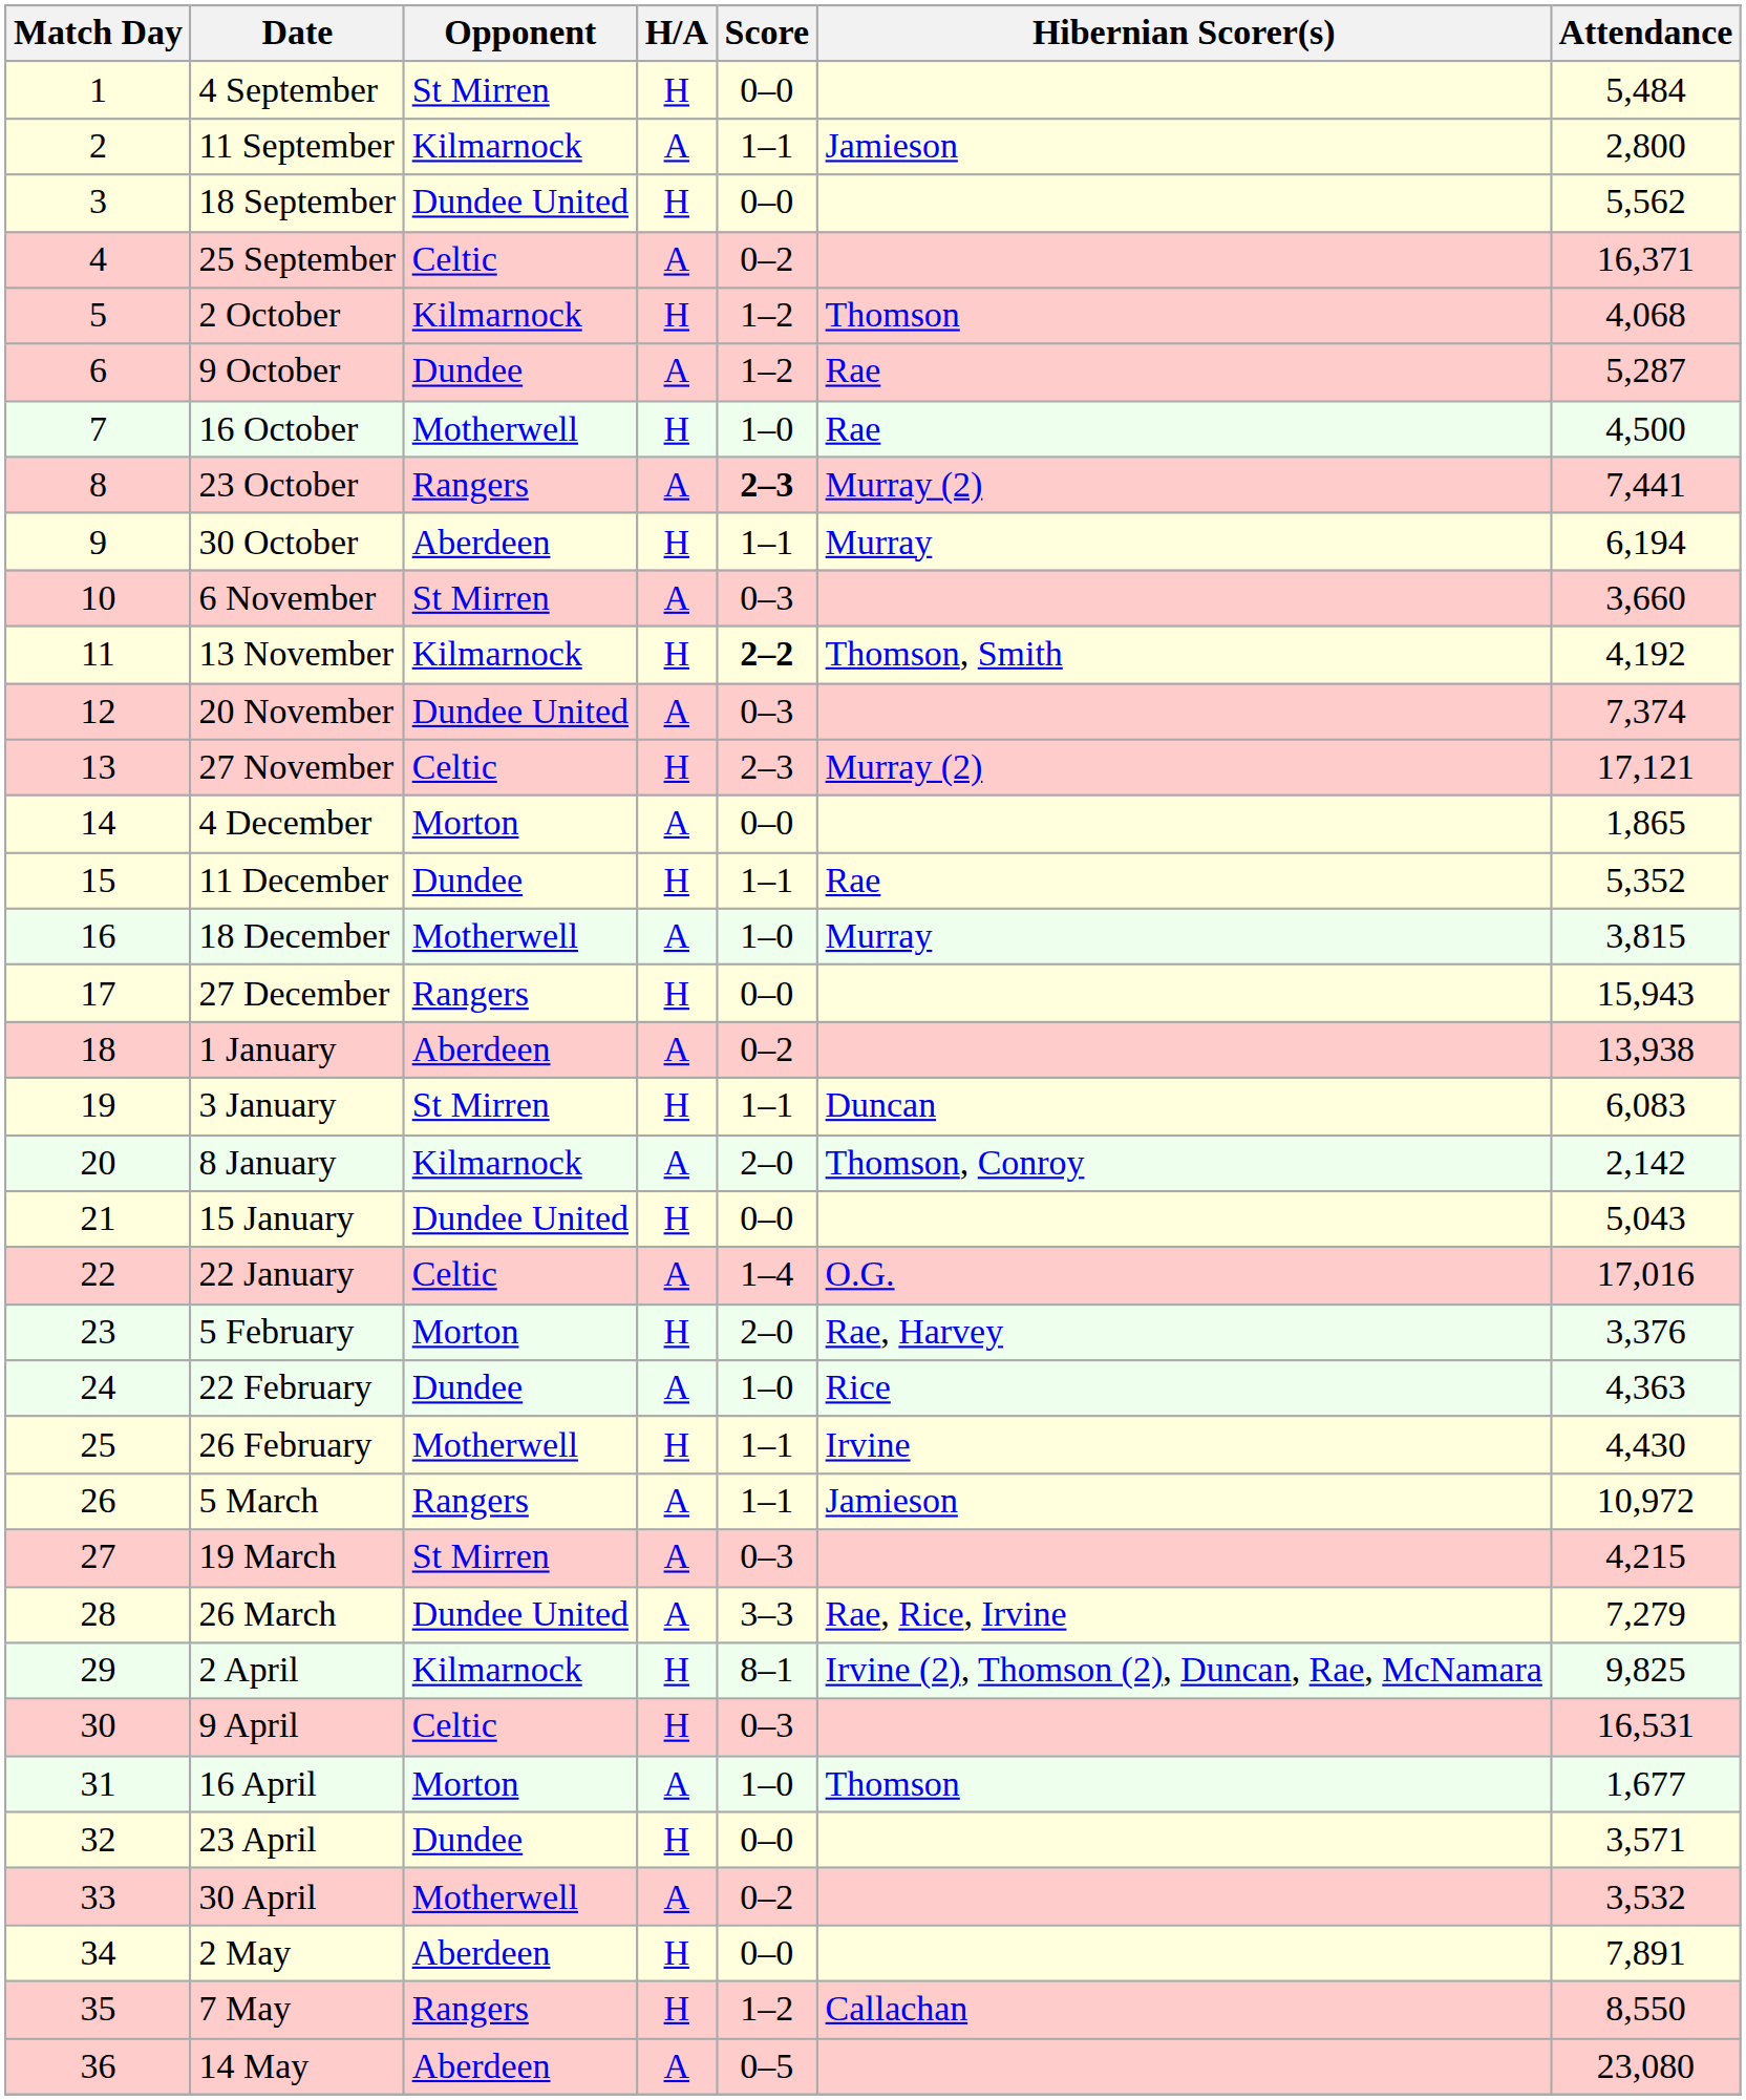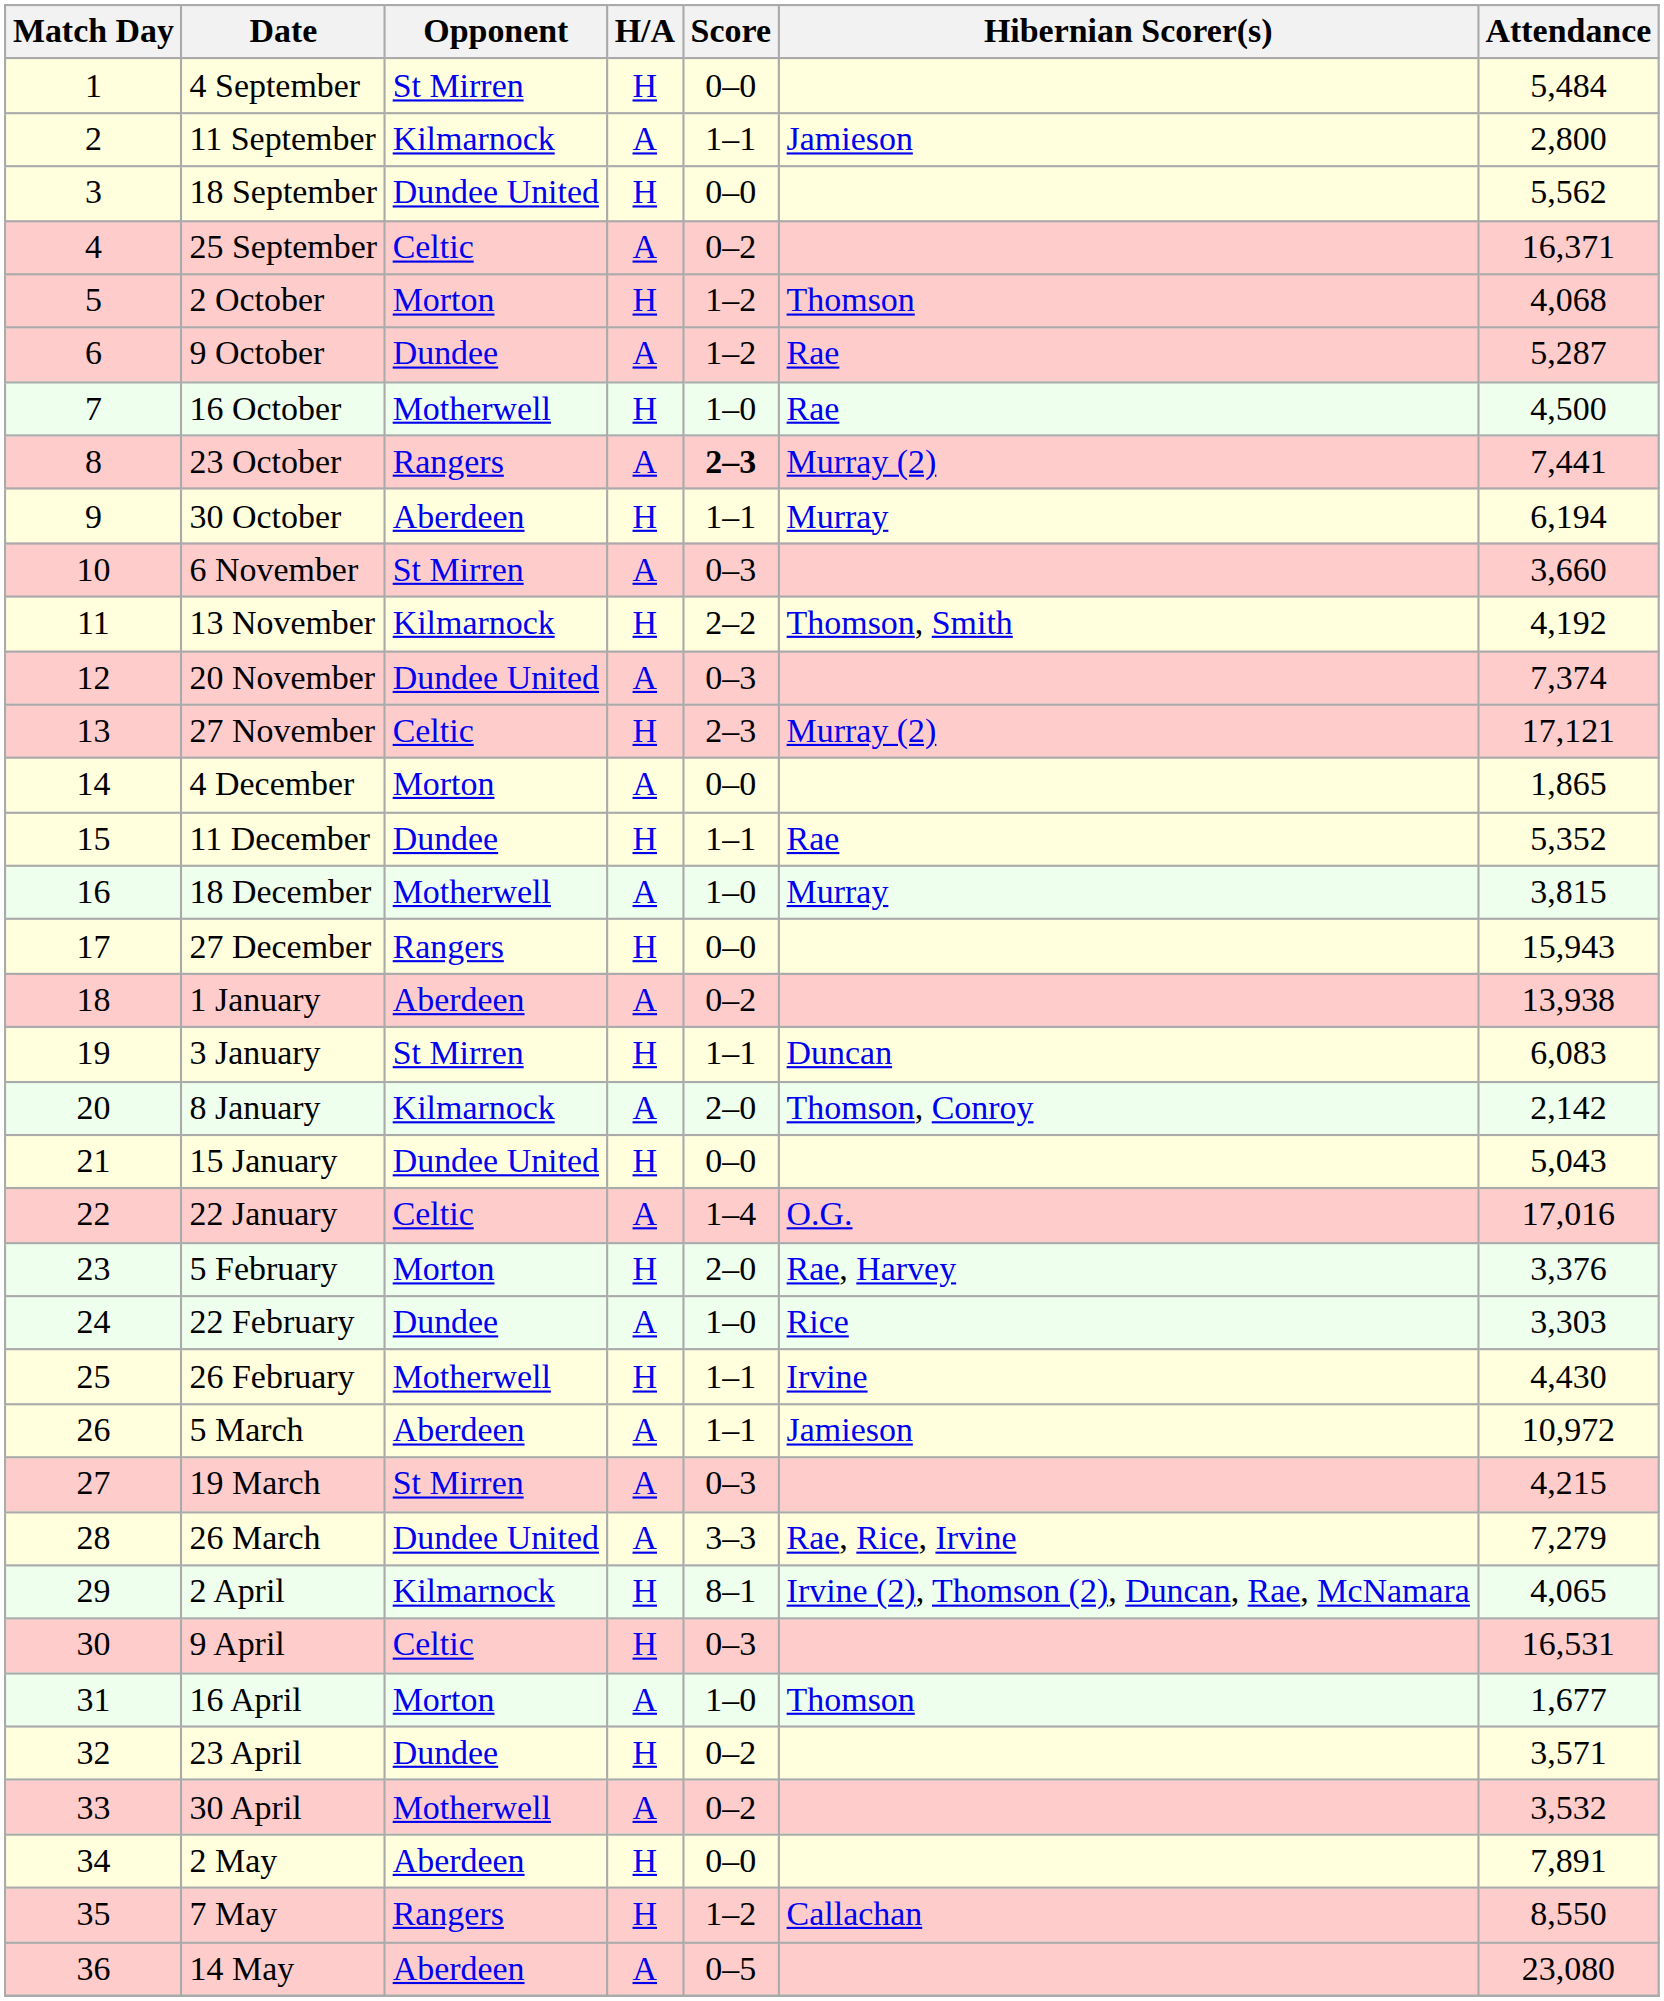2 October | Opponent: Kilmarnock -> Morton
13 November | Score: bold -> normal
22 February | Attendance: 4,363 -> 3,303
5 March | Opponent: Rangers -> Aberdeen
2 April | Attendance: 9,825 -> 4,065
23 April | Score: 0–0 -> 0–2
